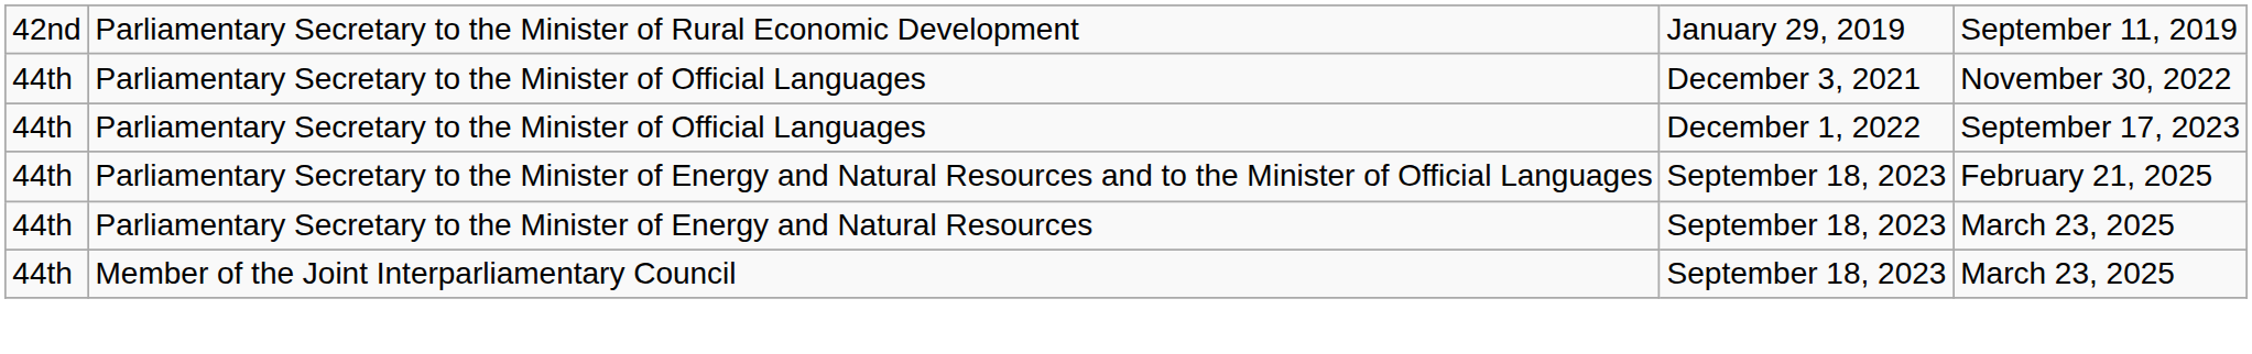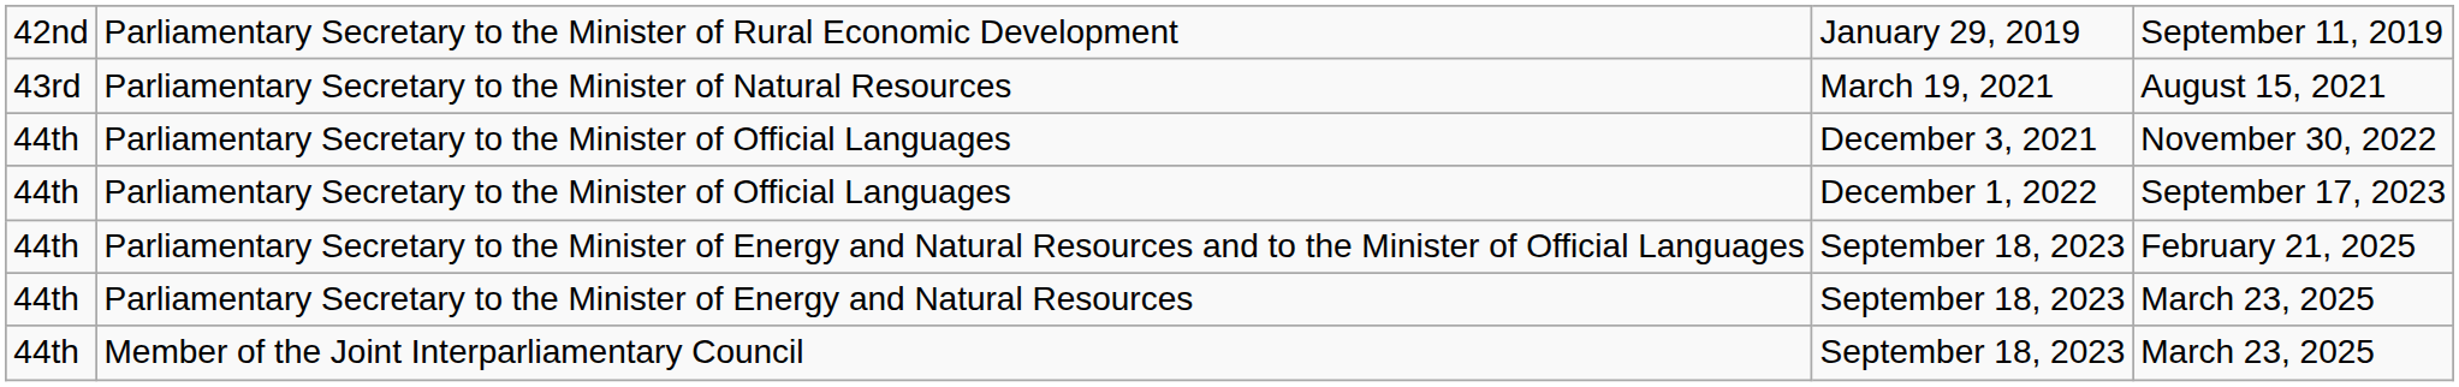+ row: 43rd | Parliamentary Secretary to the Minister of Natural Resources | March 19, 2021 | August 15, 2021
